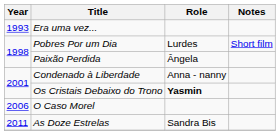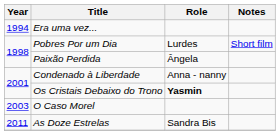Era uma vez... | Year: 1993 -> 1994
O Caso Morel | Year: 2006 -> 2003
